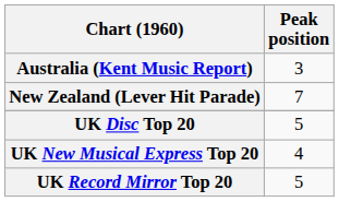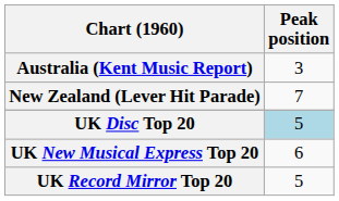UK Disc Top 20 | Peak position: no background -> lightblue background
UK New Musical Express Top 20 | Peak position: 4 -> 6
